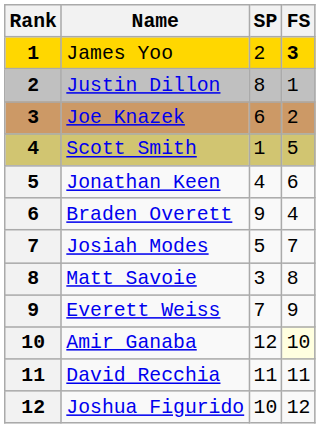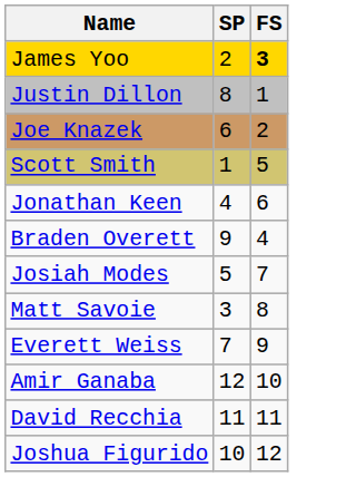- column: Rank | 1 | 2 | 3 | 4 | 5 | 6 | 7 | 8 | 9 | 10 | 11 | 12
Amir Ganaba | FS: lightyellow background -> no background
